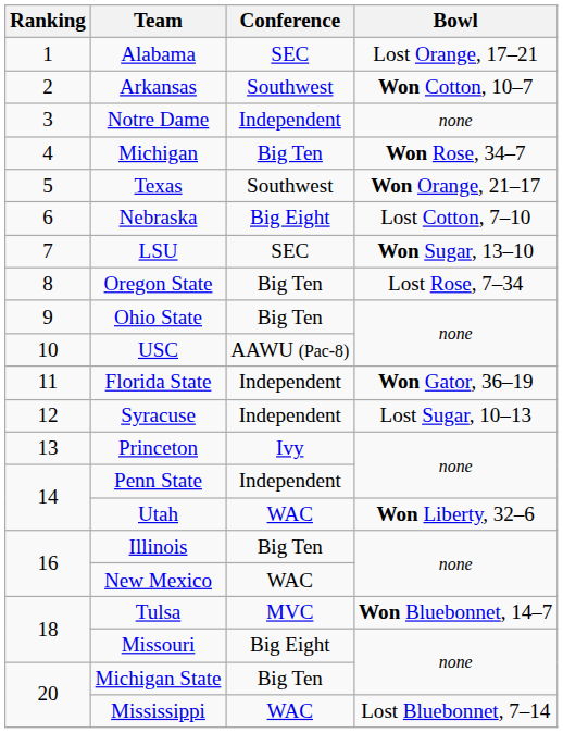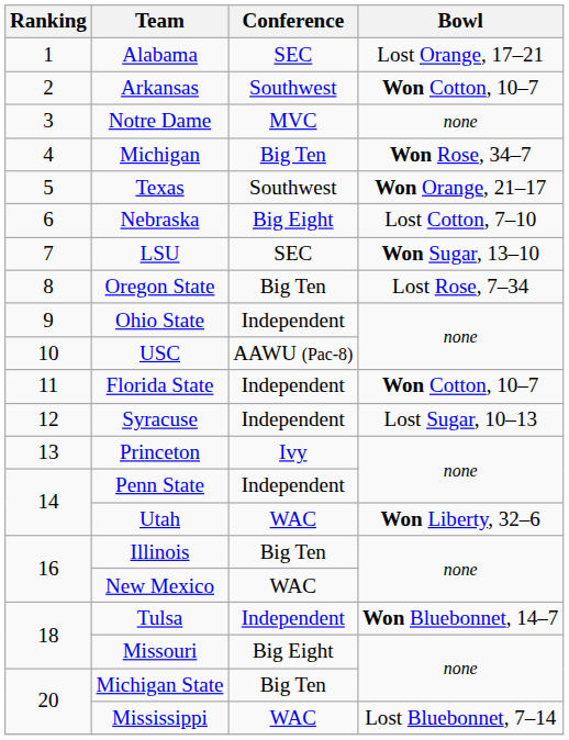Notre Dame | Conference: Independent -> MVC
Ohio State | Conference: Big Ten -> Independent
Florida State | Bowl: Won Gator, 36–19 -> Won Cotton, 10–7
Tulsa | Conference: MVC -> Independent
